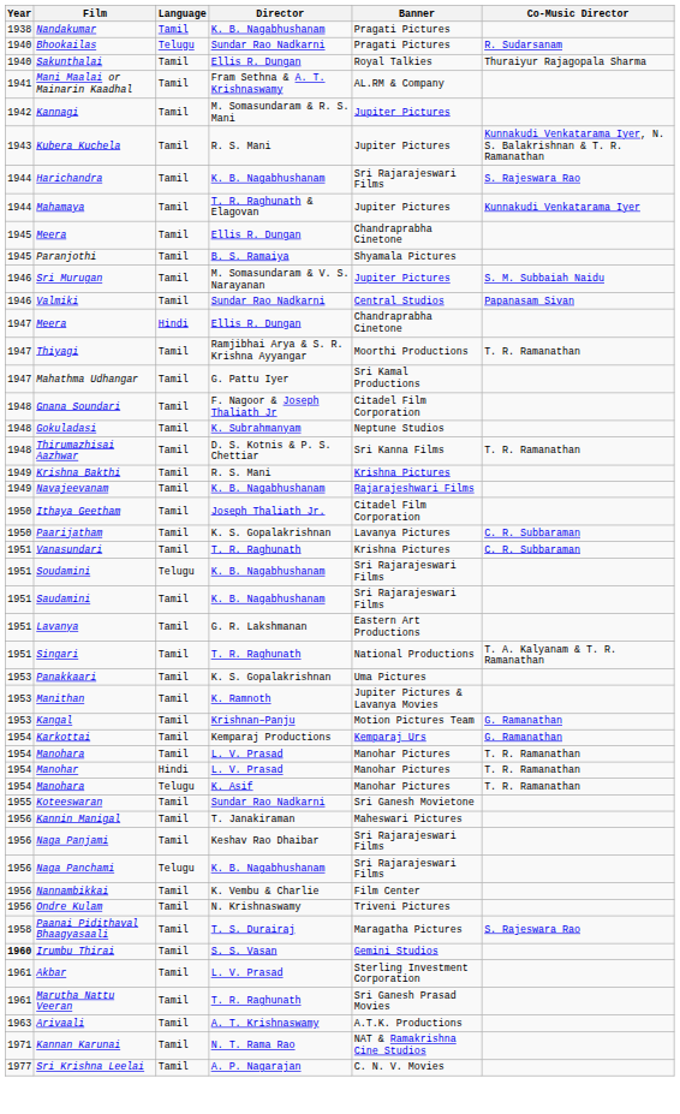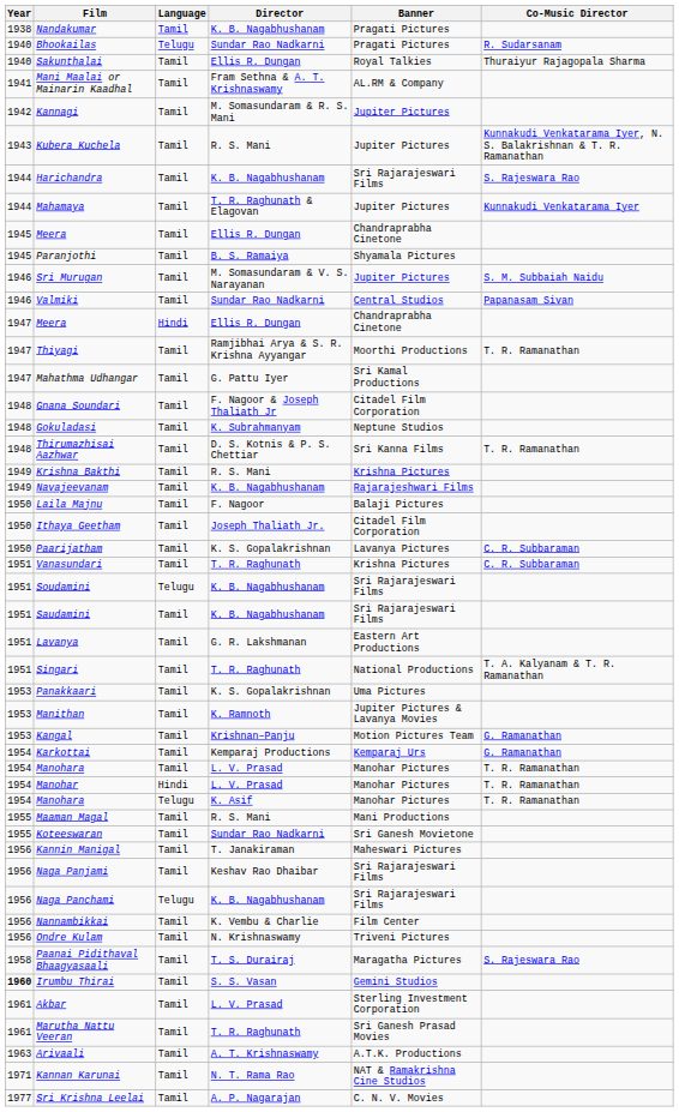+ row: 1950 | Laila Majnu | Tamil | F. Nagoor | Balaji Pictures
+ row: 1955 | Maaman Magal | Tamil | R. S. Mani | Mani Productions
